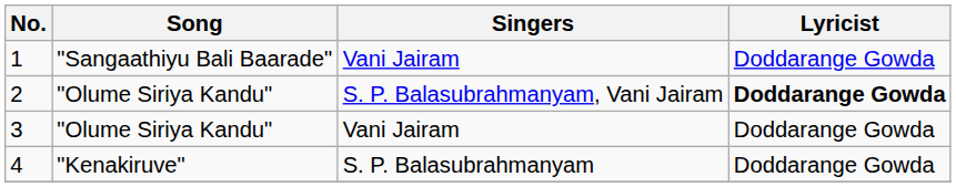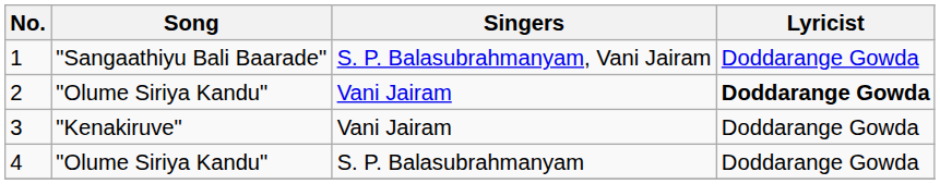1 | Singers: Vani Jairam -> S. P. Balasubrahmanyam, Vani Jairam
2 | Singers: S. P. Balasubrahmanyam, Vani Jairam -> Vani Jairam
3 | Song: "Olume Siriya Kandu" -> "Kenakiruve"
4 | Song: "Kenakiruve" -> "Olume Siriya Kandu"
